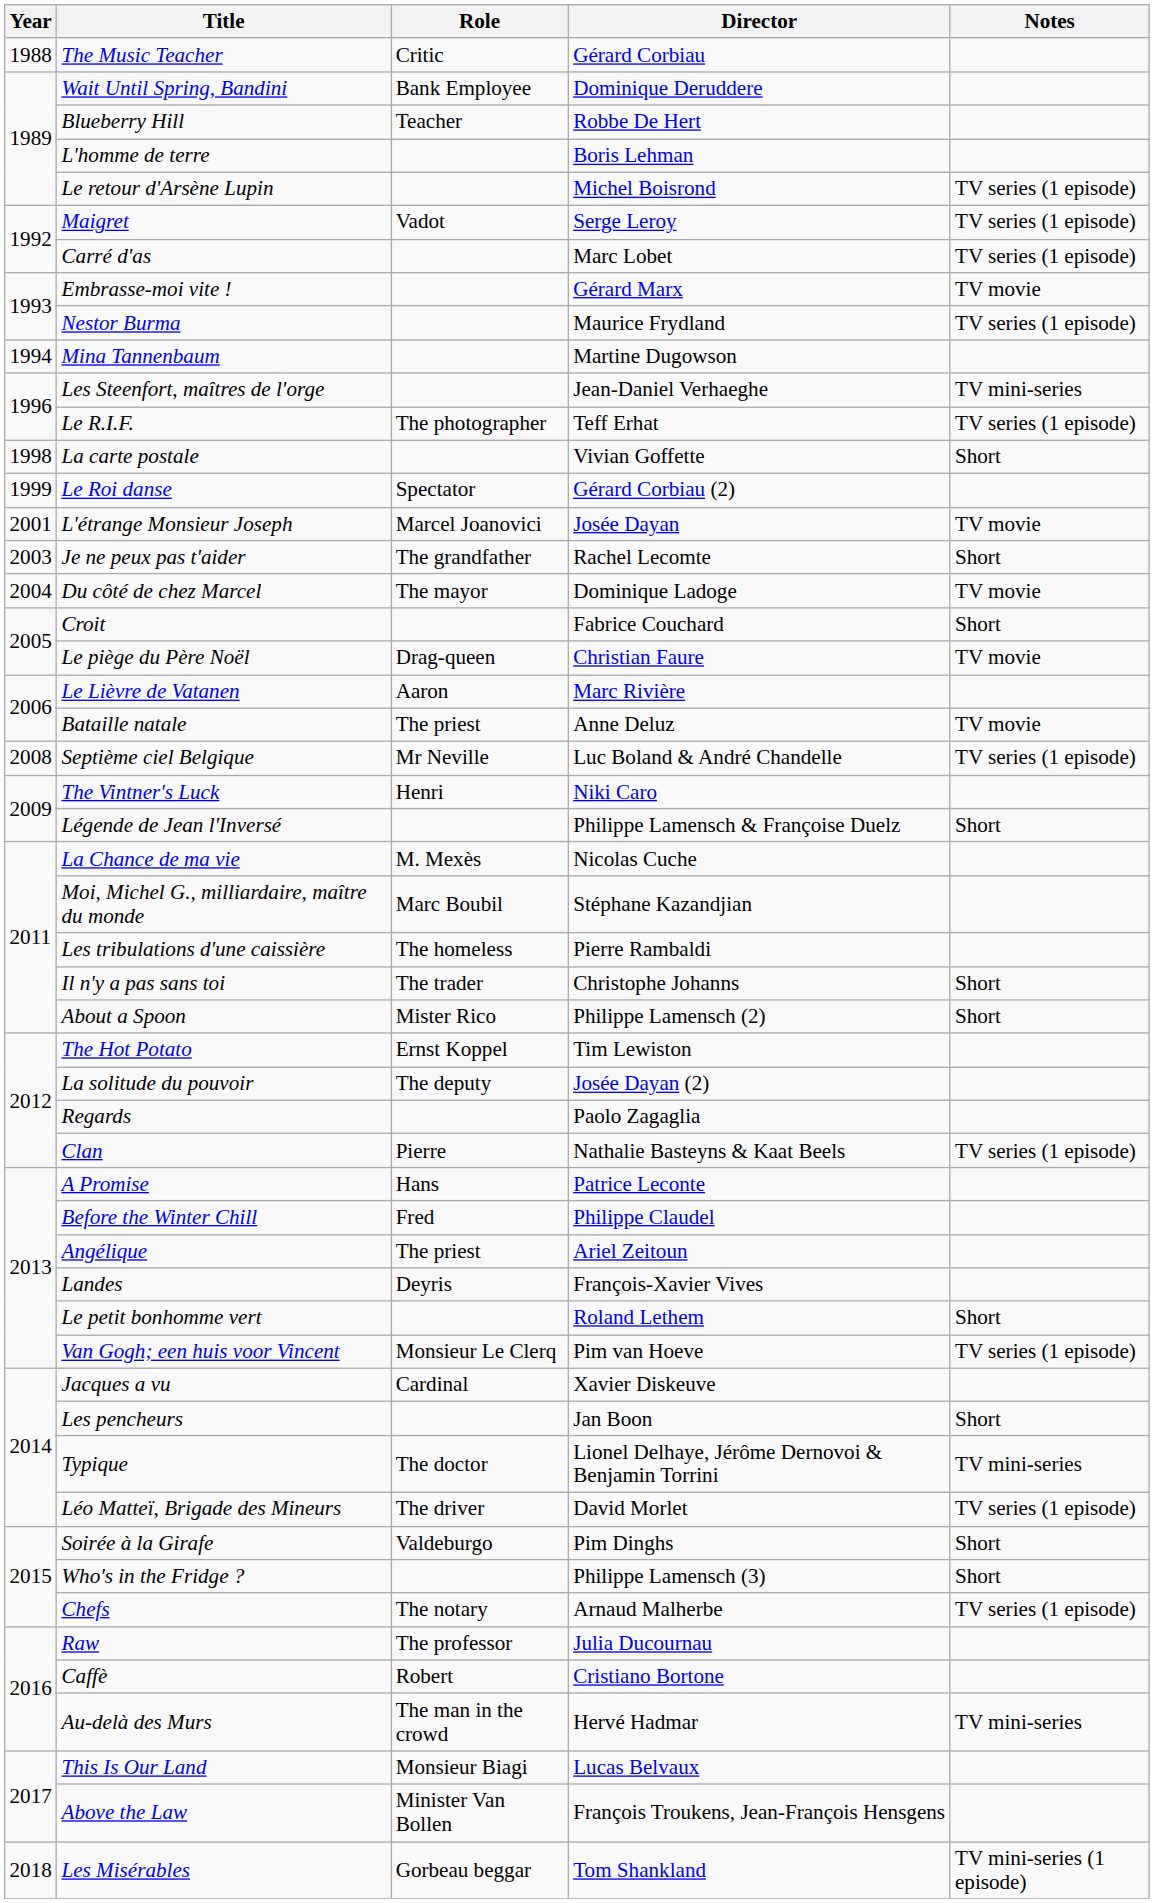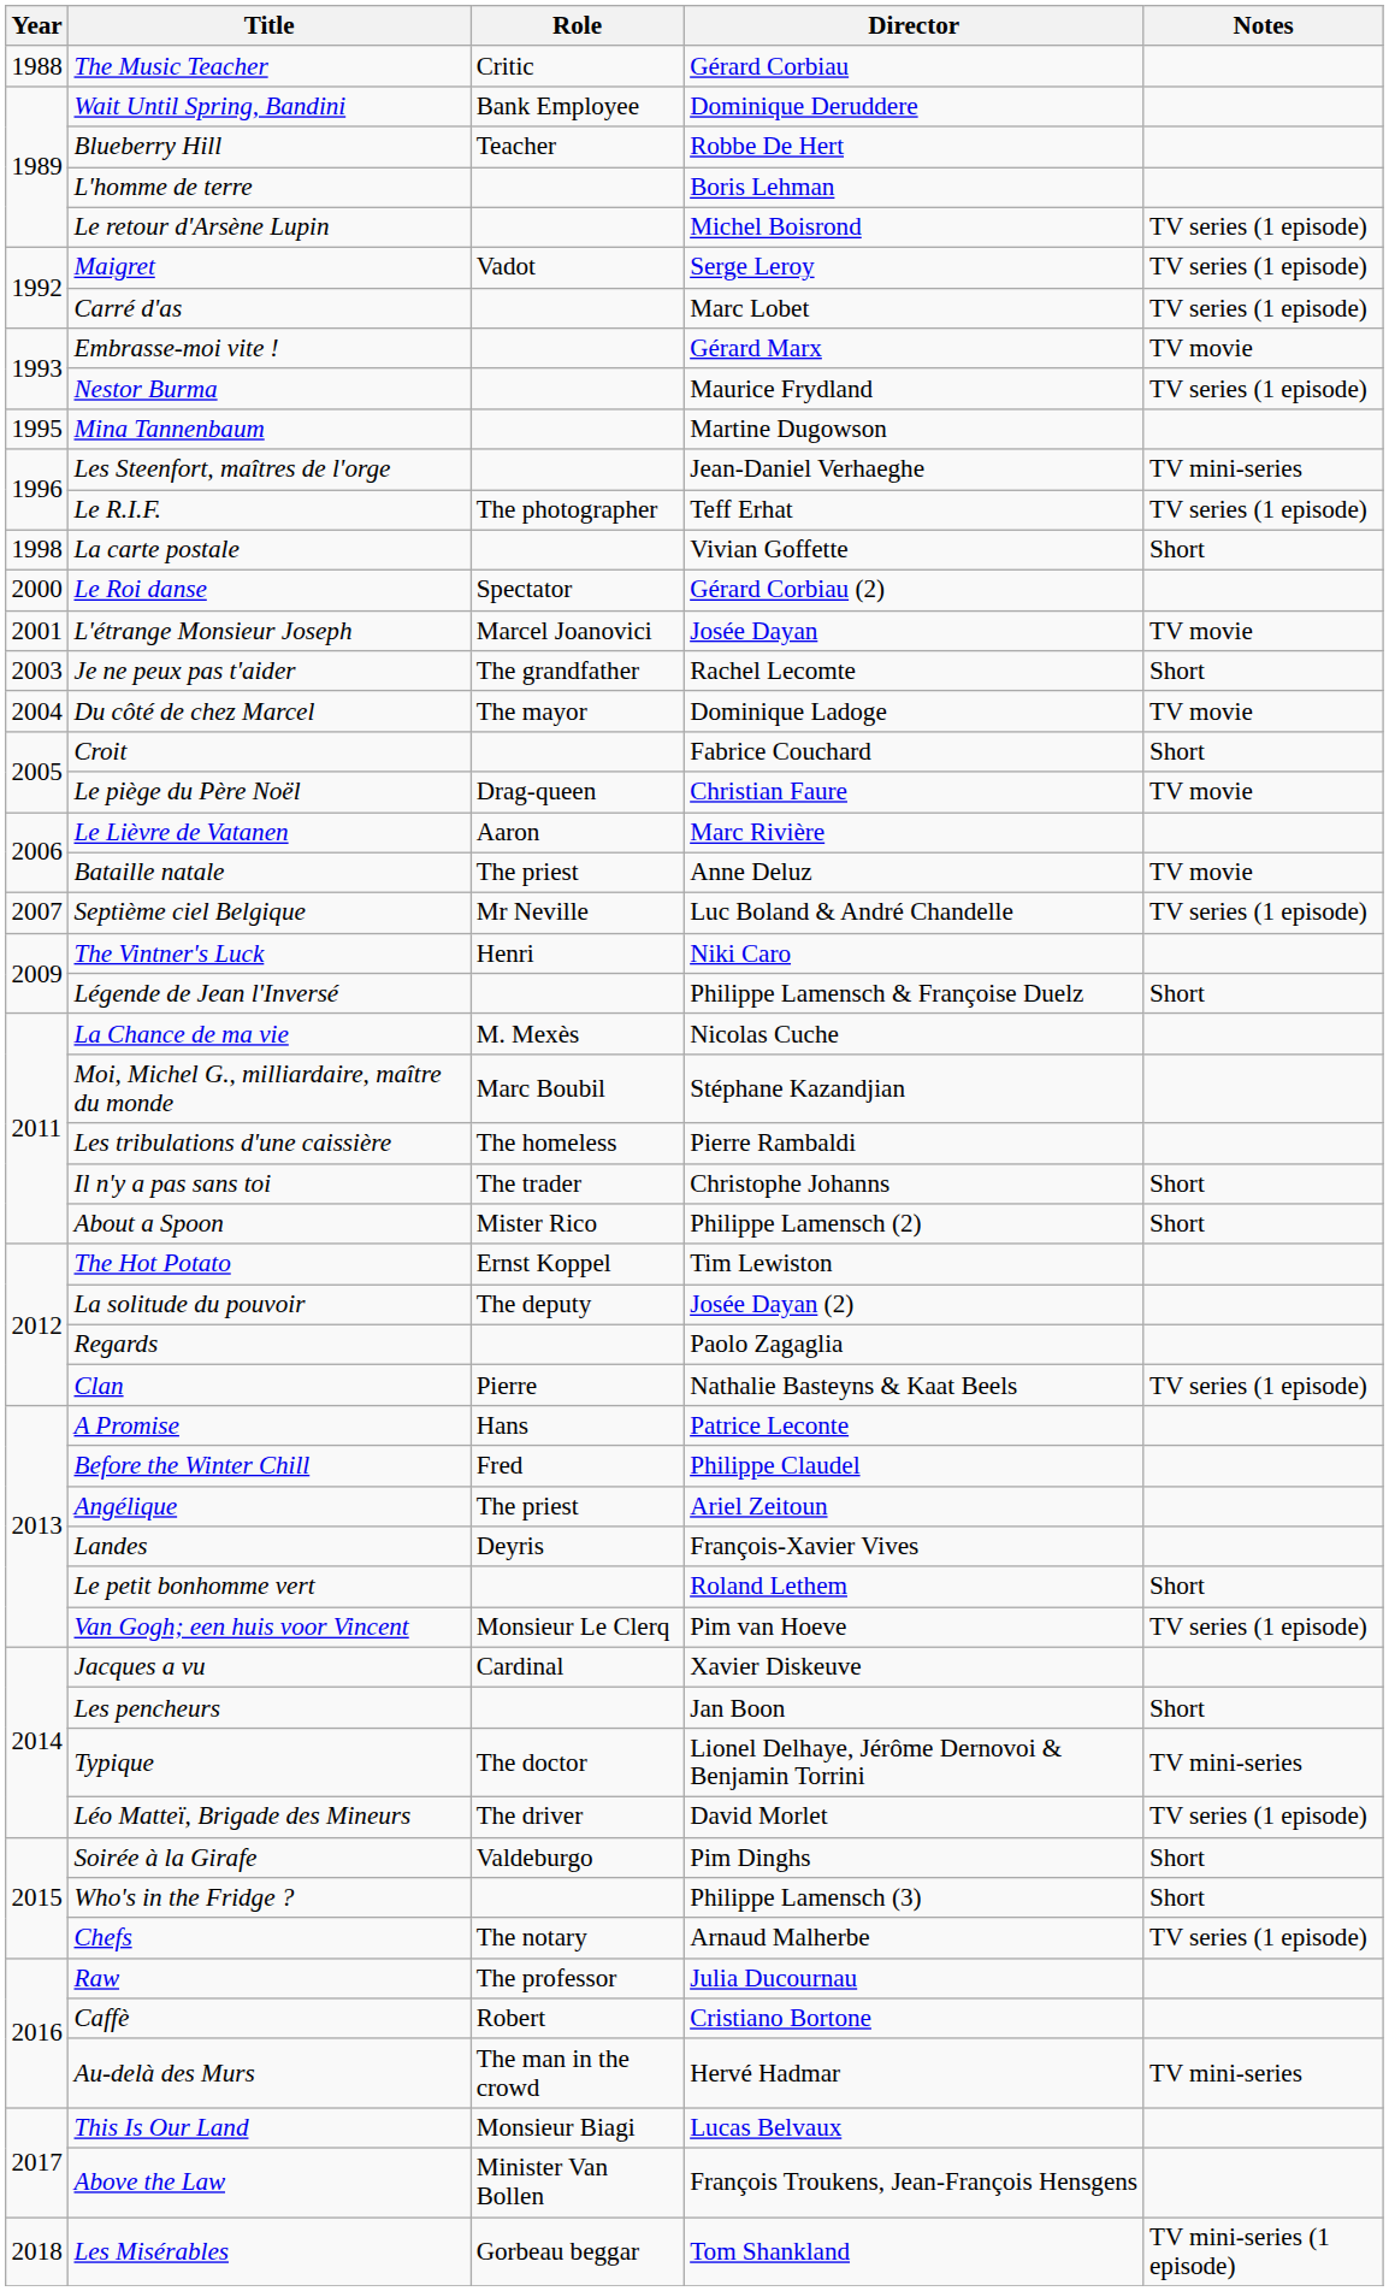Mina Tannenbaum | Year: 1994 -> 1995
Le Roi danse | Year: 1999 -> 2000
Septième ciel Belgique | Year: 2008 -> 2007
